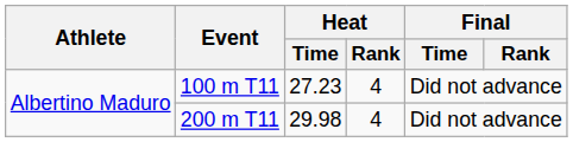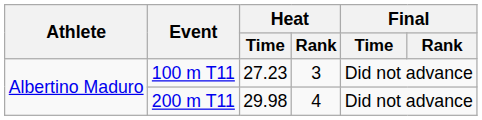100 m T11 | Heat / Rank: 4 -> 3
